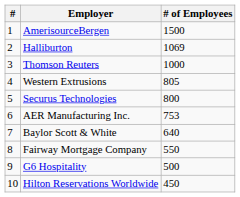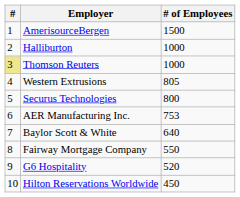Halliburton | # of Employees: 1069 -> 1000
Thomson Reuters | #: no background -> khaki background
G6 Hospitality | # of Employees: 500 -> 520
